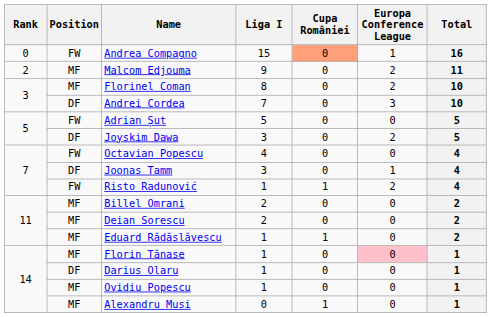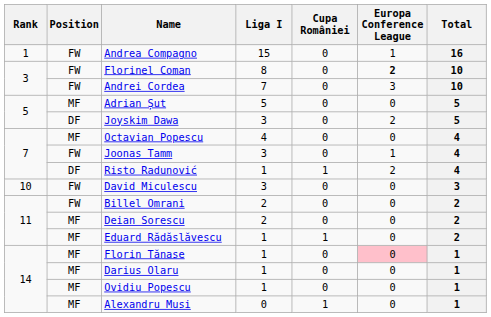Andrea Compagno | Rank: 0 -> 1
Andrea Compagno | Cupa României: lightsalmon background -> no background
- row: 2 | MF | Malcom Edjouma | 9 | 0 | 2 | 11
Florinel Coman | Position: MF -> FW
Florinel Coman | Europa Conference League: normal -> bold
Andrei Cordea | Position: DF -> FW
Adrian Șut | Position: FW -> MF
Octavian Popescu | Position: FW -> MF
Joonas Tamm | Position: DF -> FW
Risto Radunović | Position: FW -> DF
+ row: 10 | FW | David Miculescu | 3 | 0 | 0 | 3
Billel Omrani | Position: MF -> FW
Darius Olaru | Position: DF -> MF
